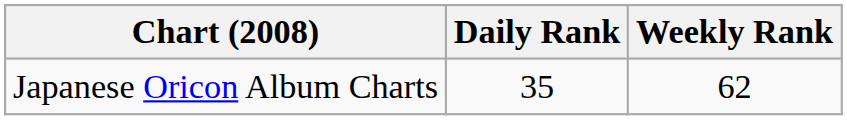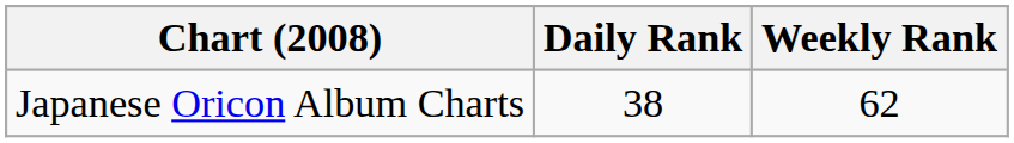Japanese Oricon Album Charts | Daily Rank: 35 -> 38
